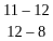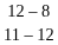rows swapped: 11 – 12 <-> 12 – 8
